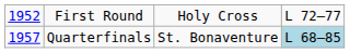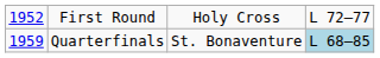Quarterfinals | column 1: 1957 -> 1959
